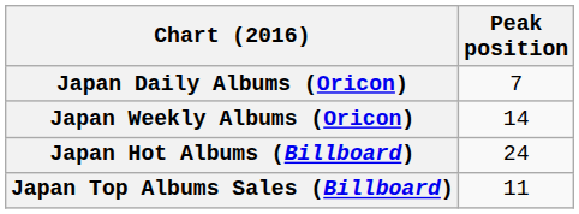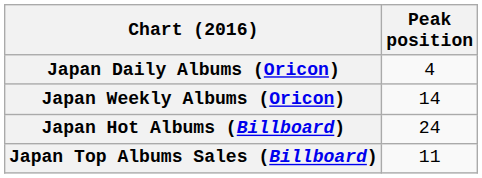Japan Daily Albums (Oricon) | Peak position: 7 -> 4
